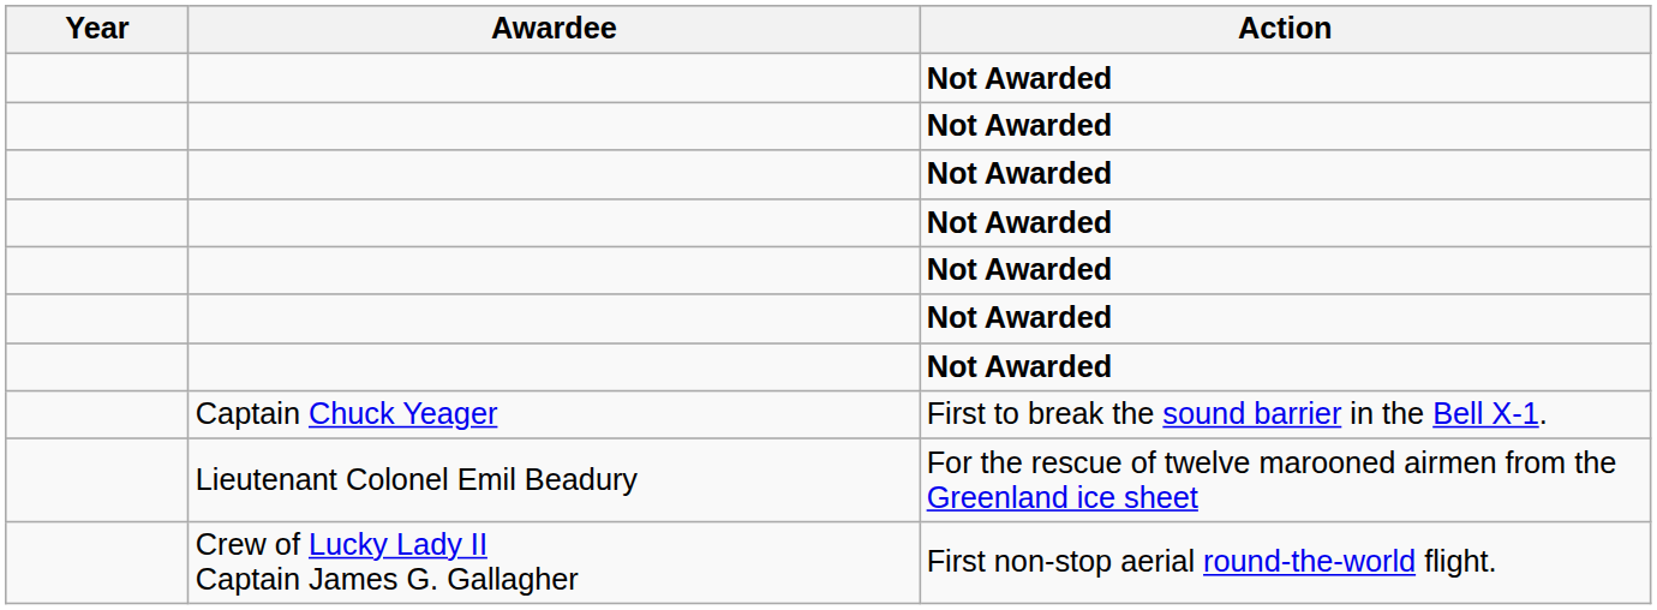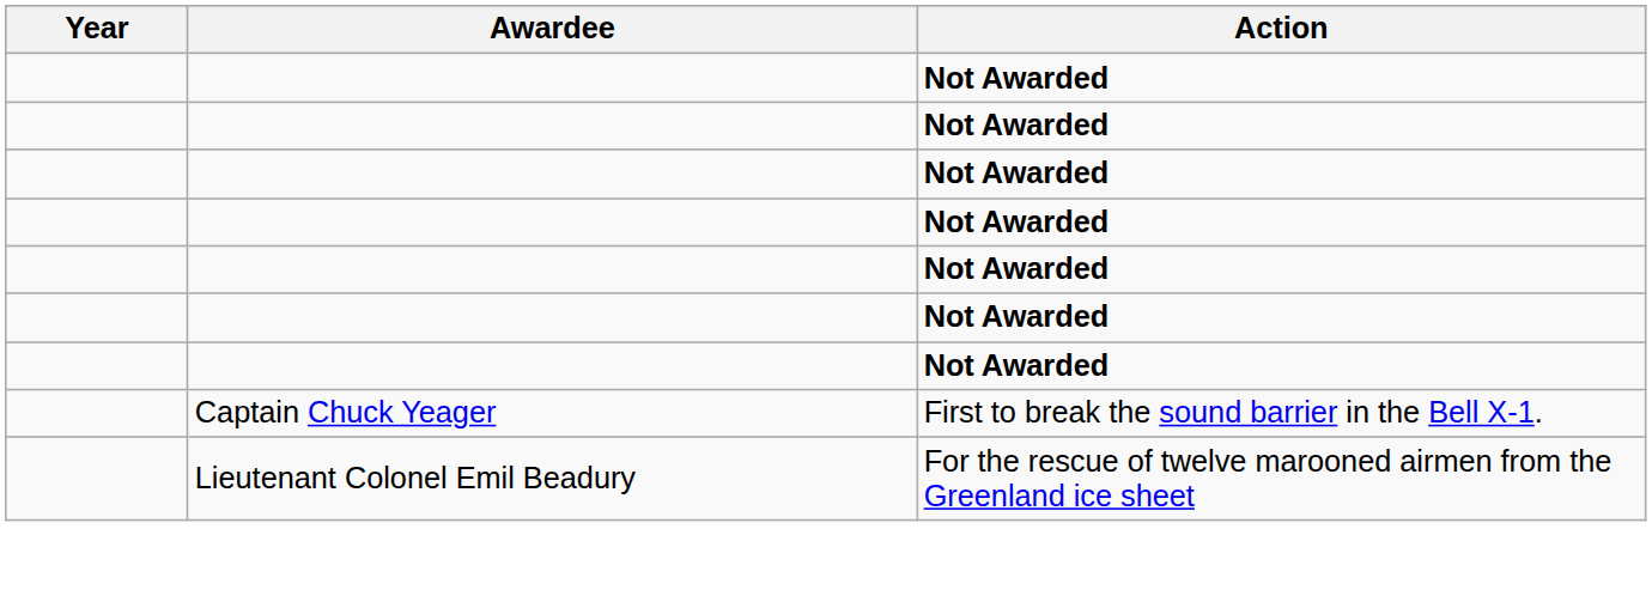- row: Crew of Lucky Lady II Captain James G. Gallagher | First non-stop aerial round-the-world flight.
